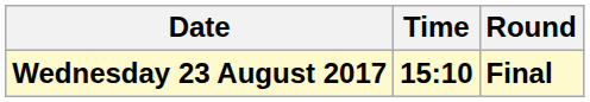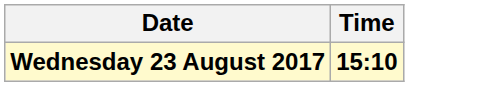- column: Round | Final
